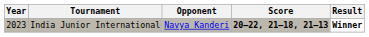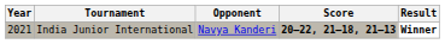India Junior International | Year: 2023 -> 2021
